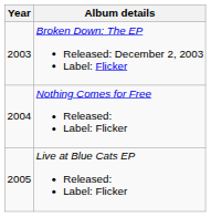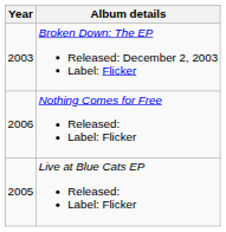Nothing Comes for Free Released: Label: Flicker | Year: 2004 -> 2006
